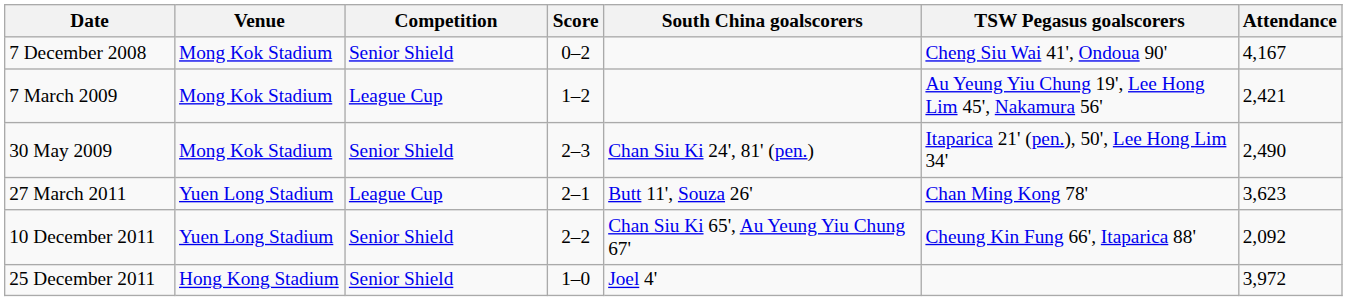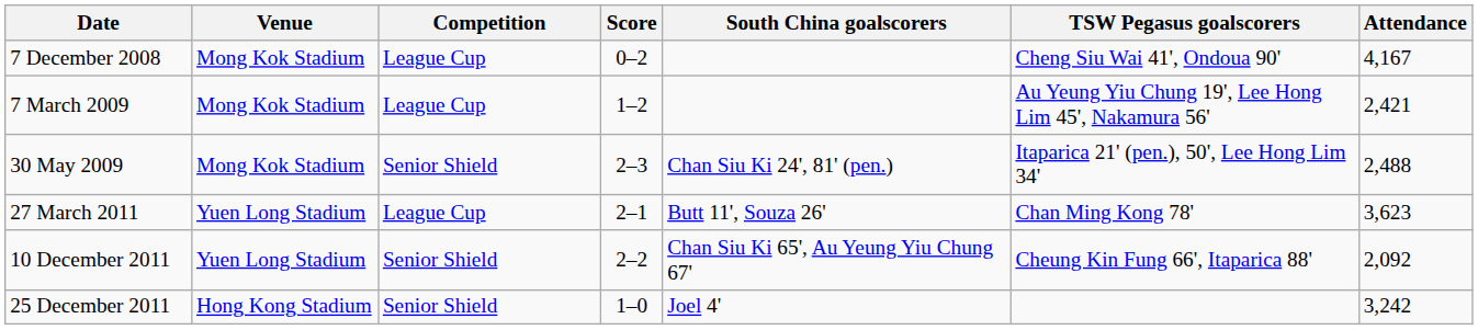7 December 2008 | Competition: Senior Shield -> League Cup
30 May 2009 | Attendance: 2,490 -> 2,488
25 December 2011 | Attendance: 3,972 -> 3,242
